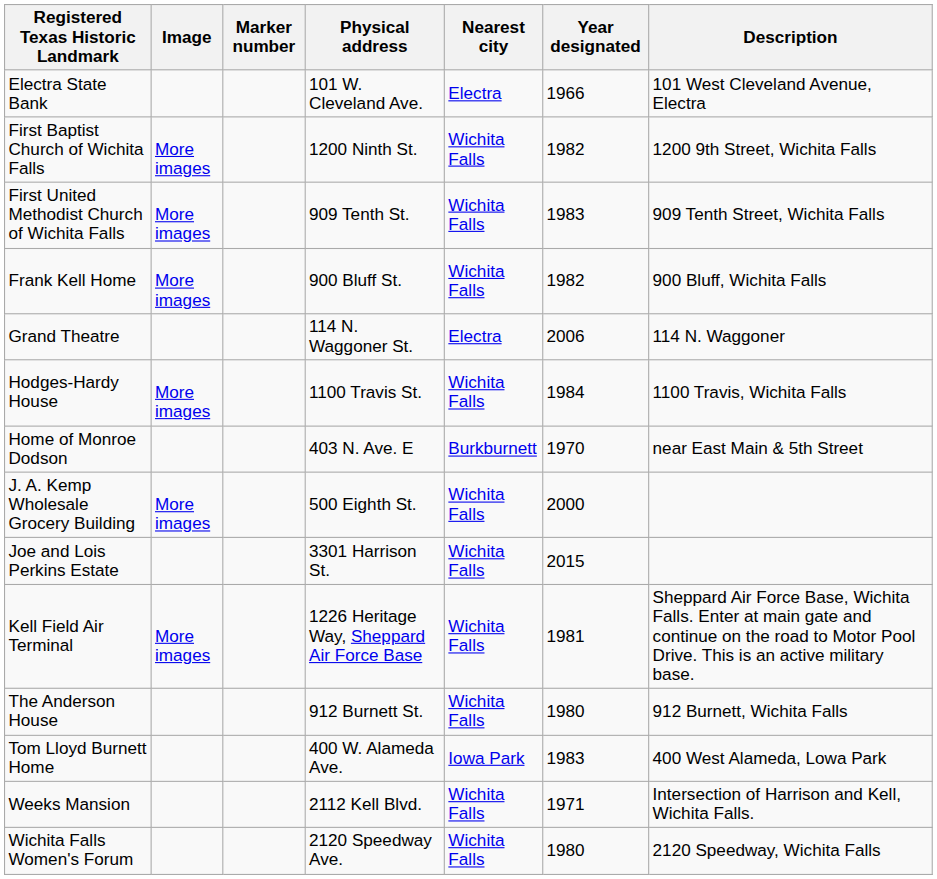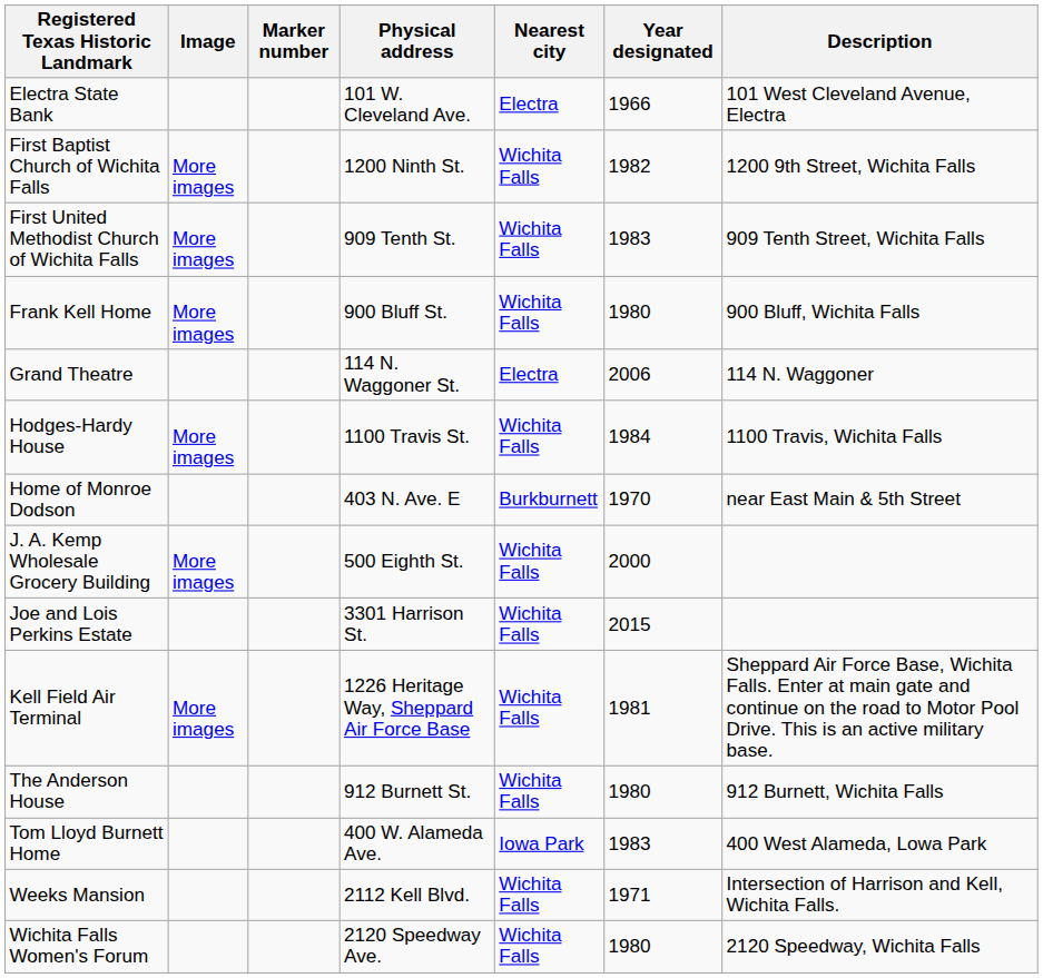Frank Kell Home | Year designated: 1982 -> 1980
